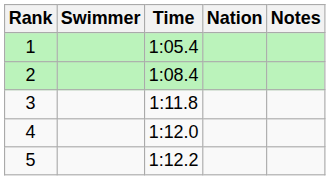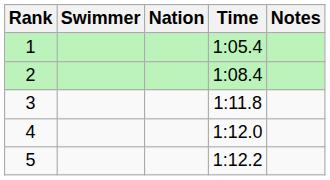columns swapped: Nation <-> Time
